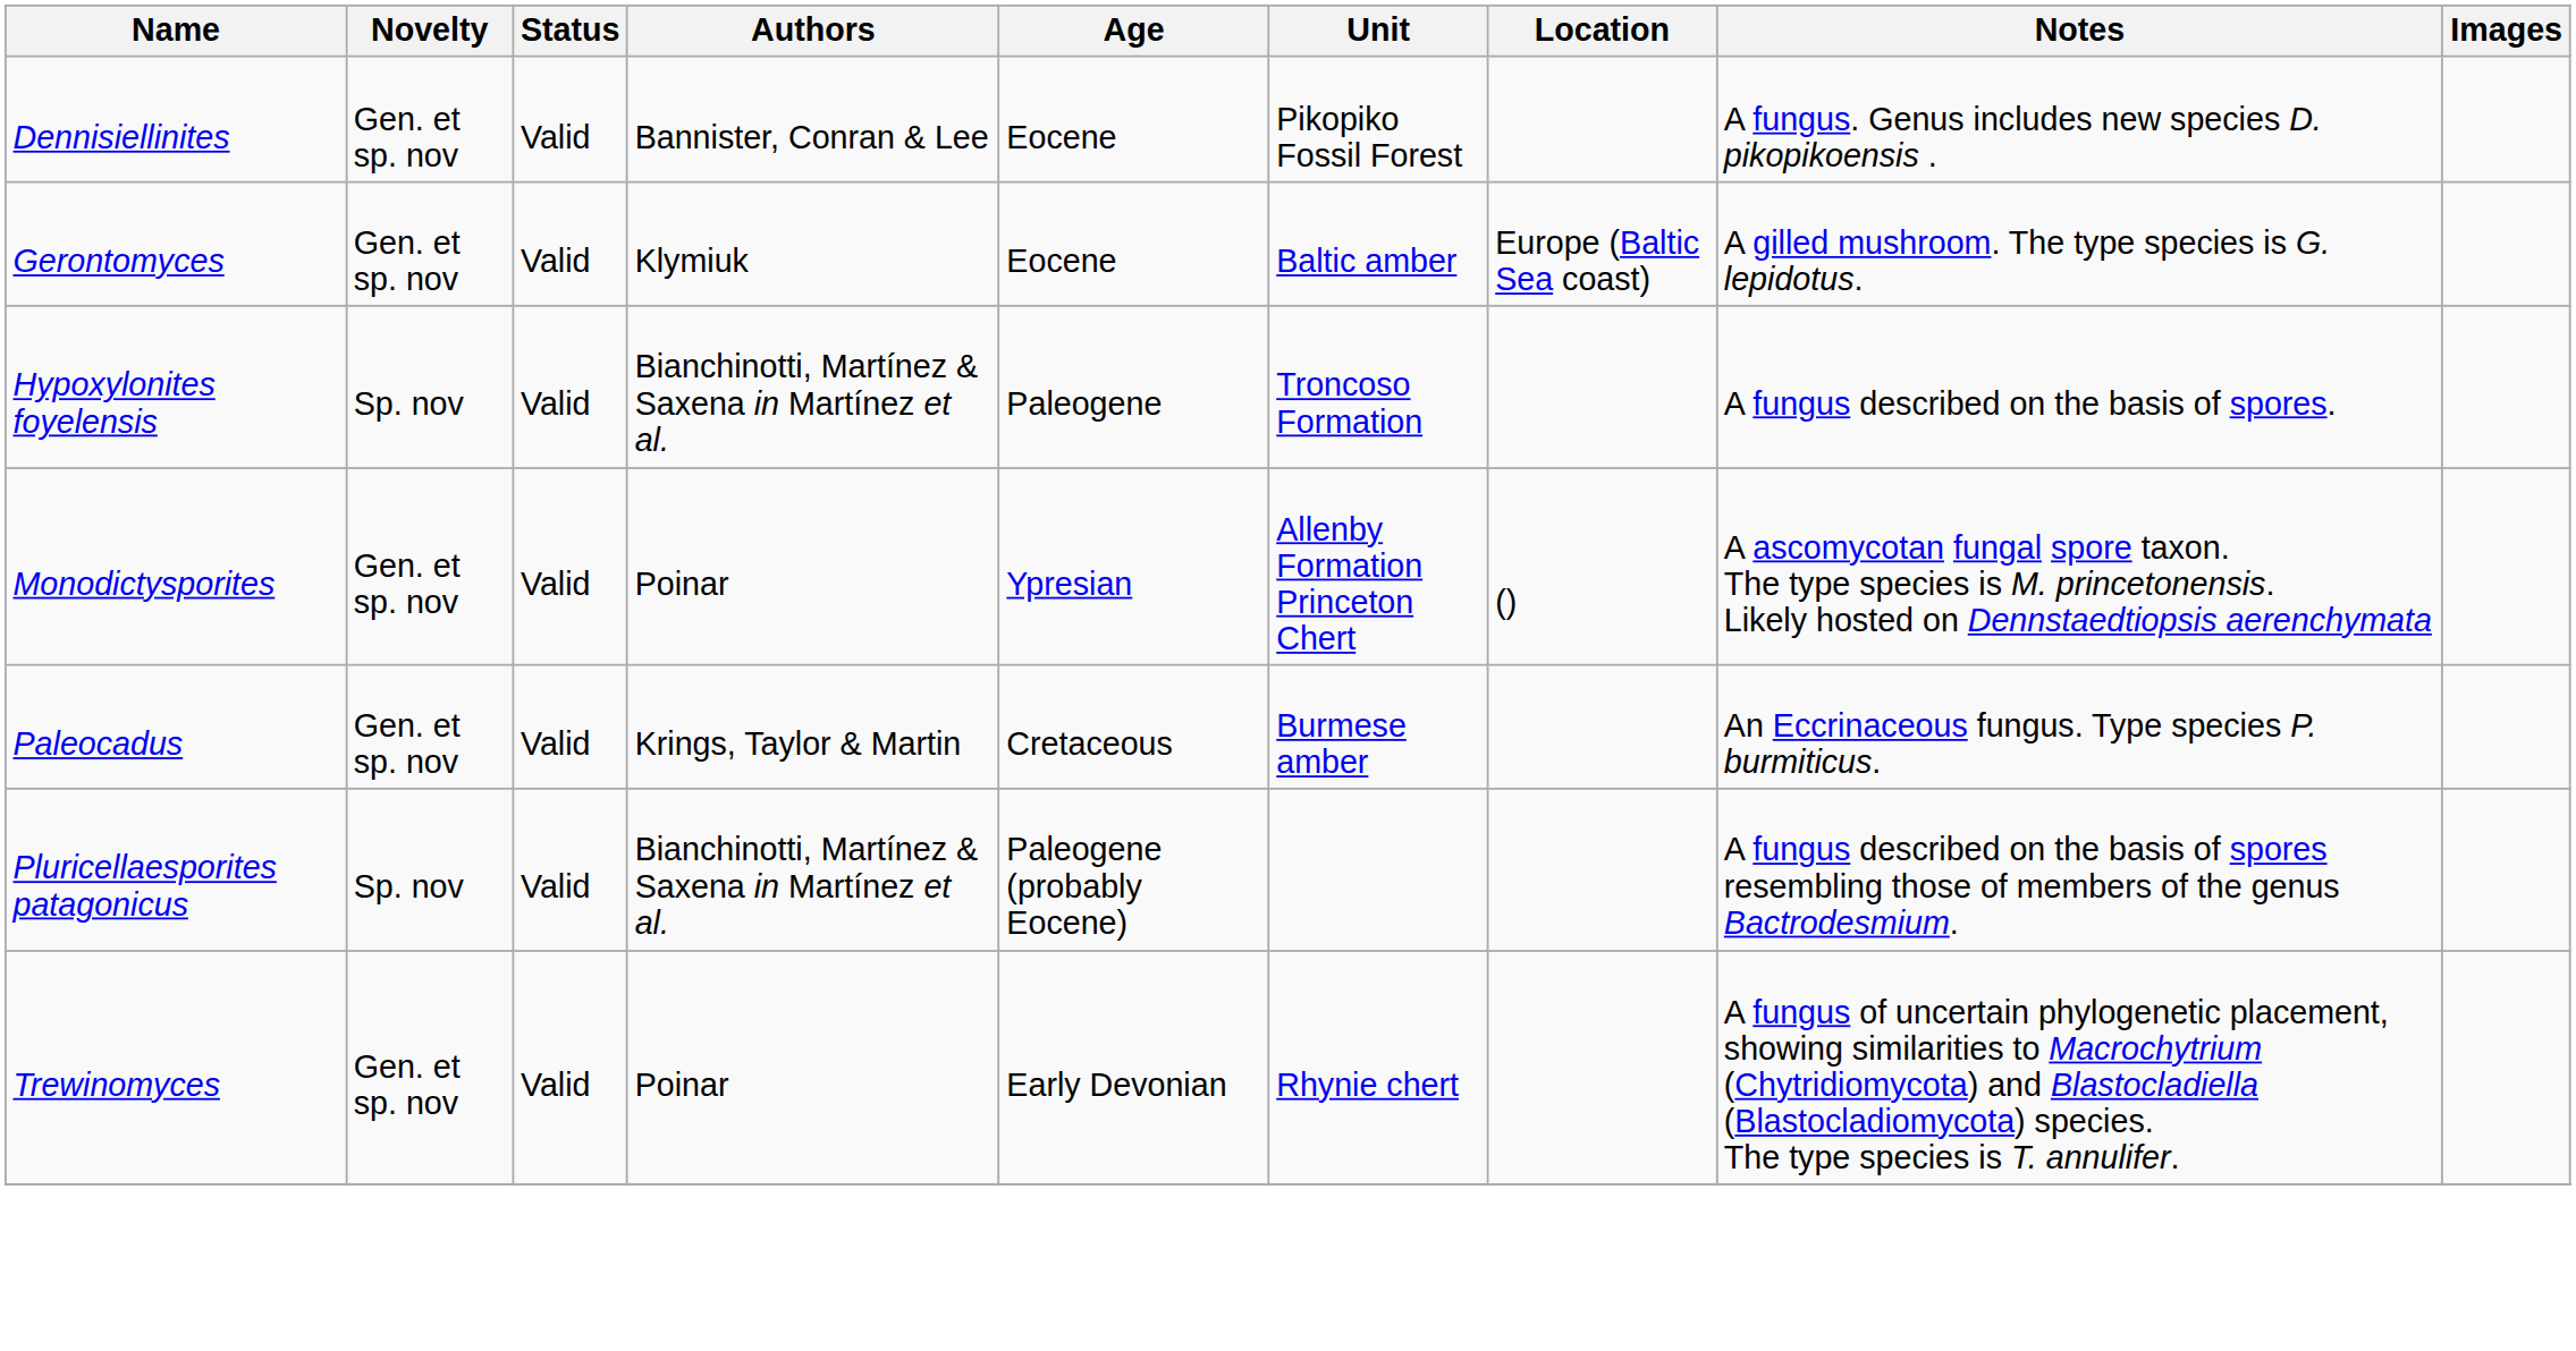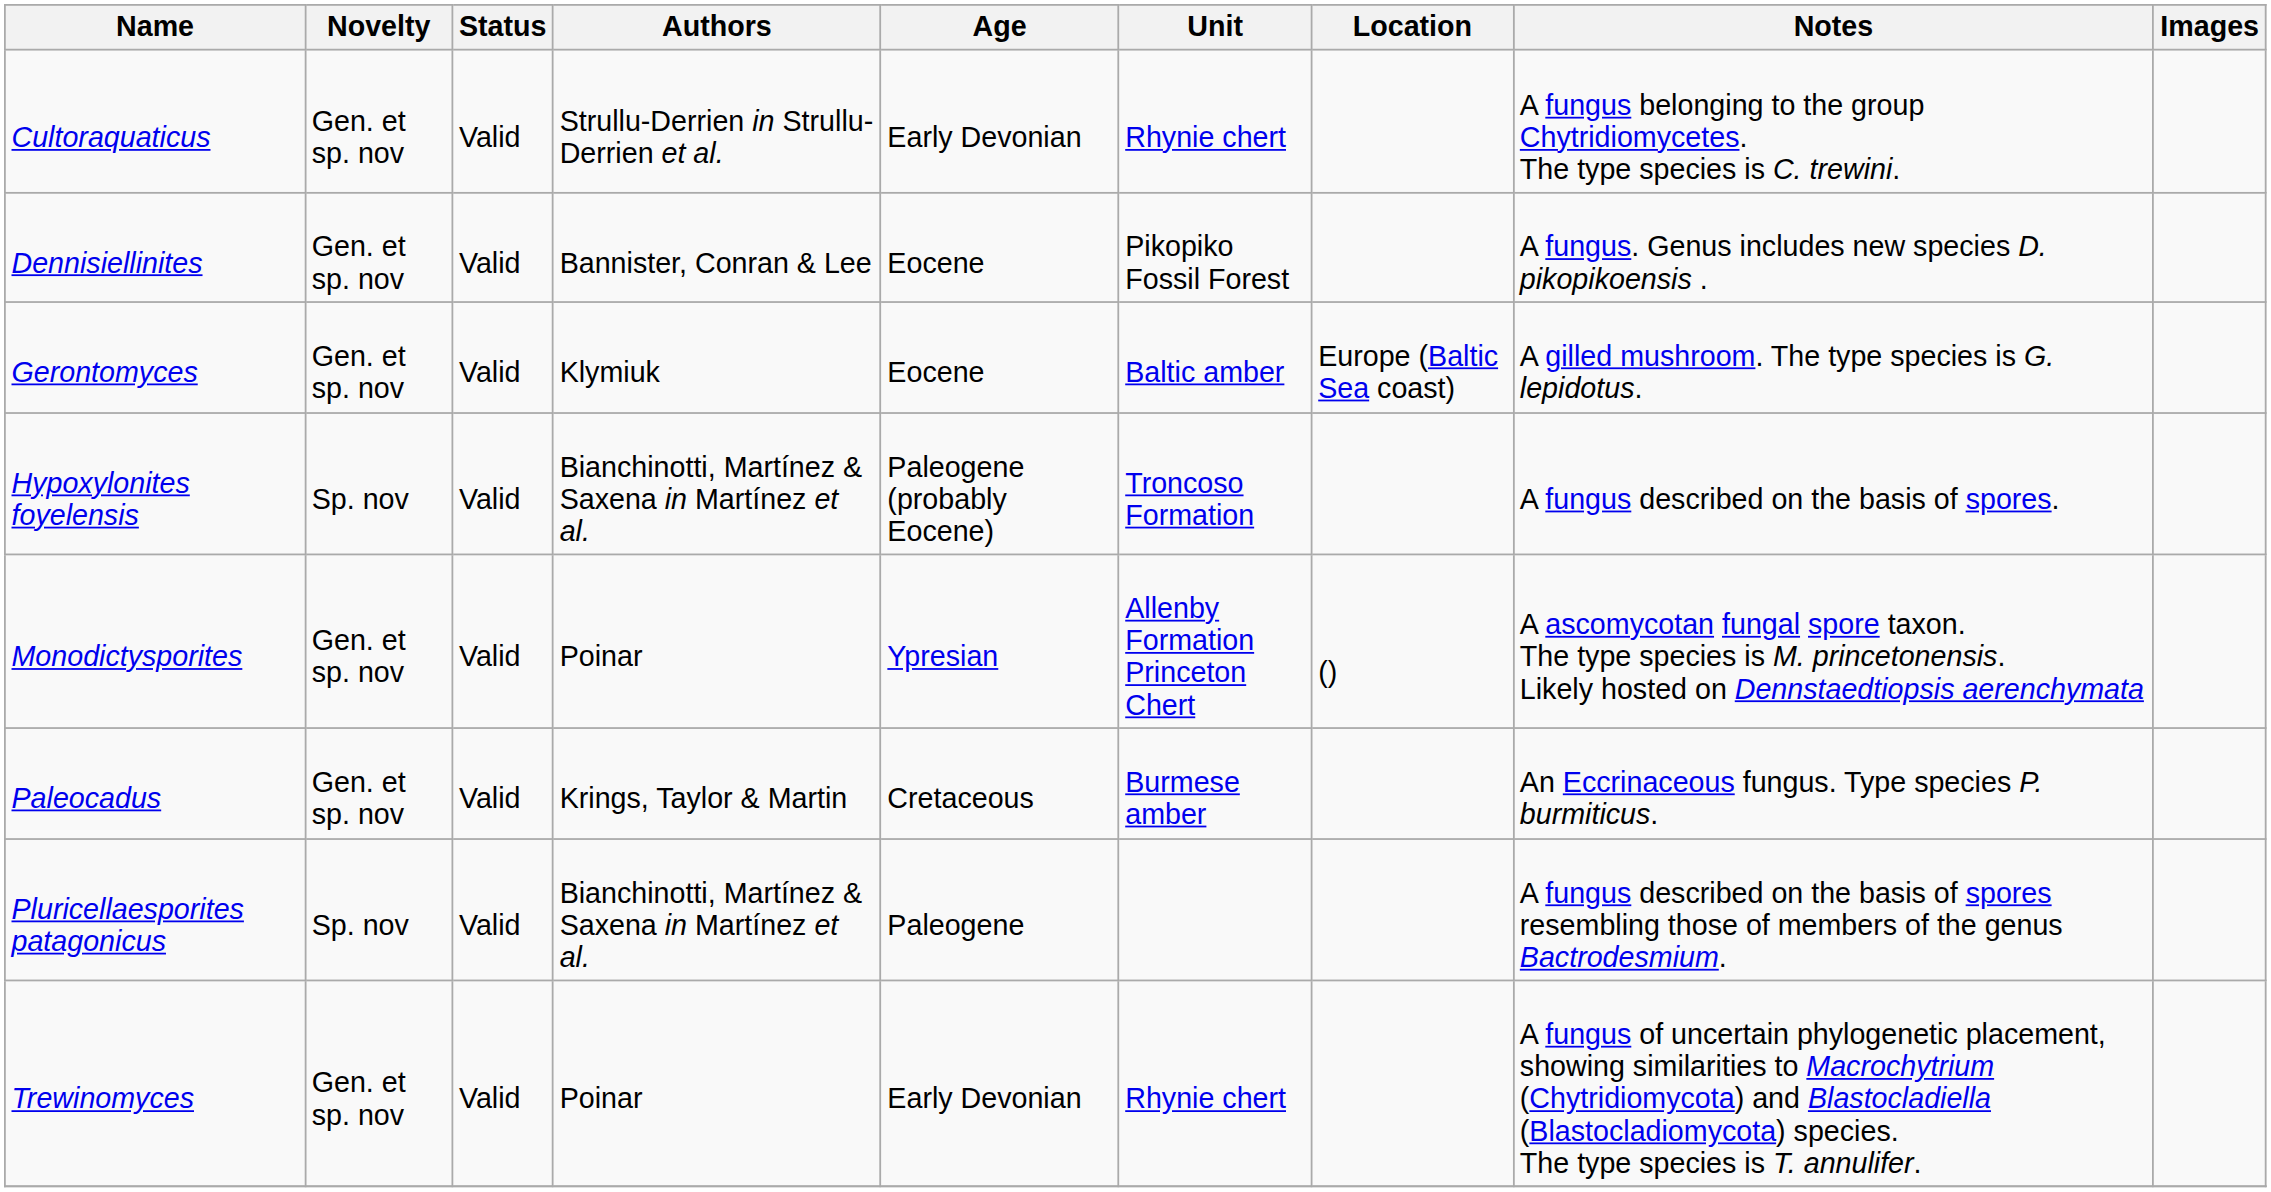+ row: Cultoraquaticus | Gen. et sp. nov | Valid | Strullu-Derrien in Strullu-Derrien et al. | Early Devonian | Rhynie chert | A fungus belonging to the group Chytridiomycetes. The type species is C. trewini.
Hypoxylonites foyelensis | Age: Paleogene -> Paleogene (probably Eocene)
Pluricellaesporites patagonicus | Age: Paleogene (probably Eocene) -> Paleogene
